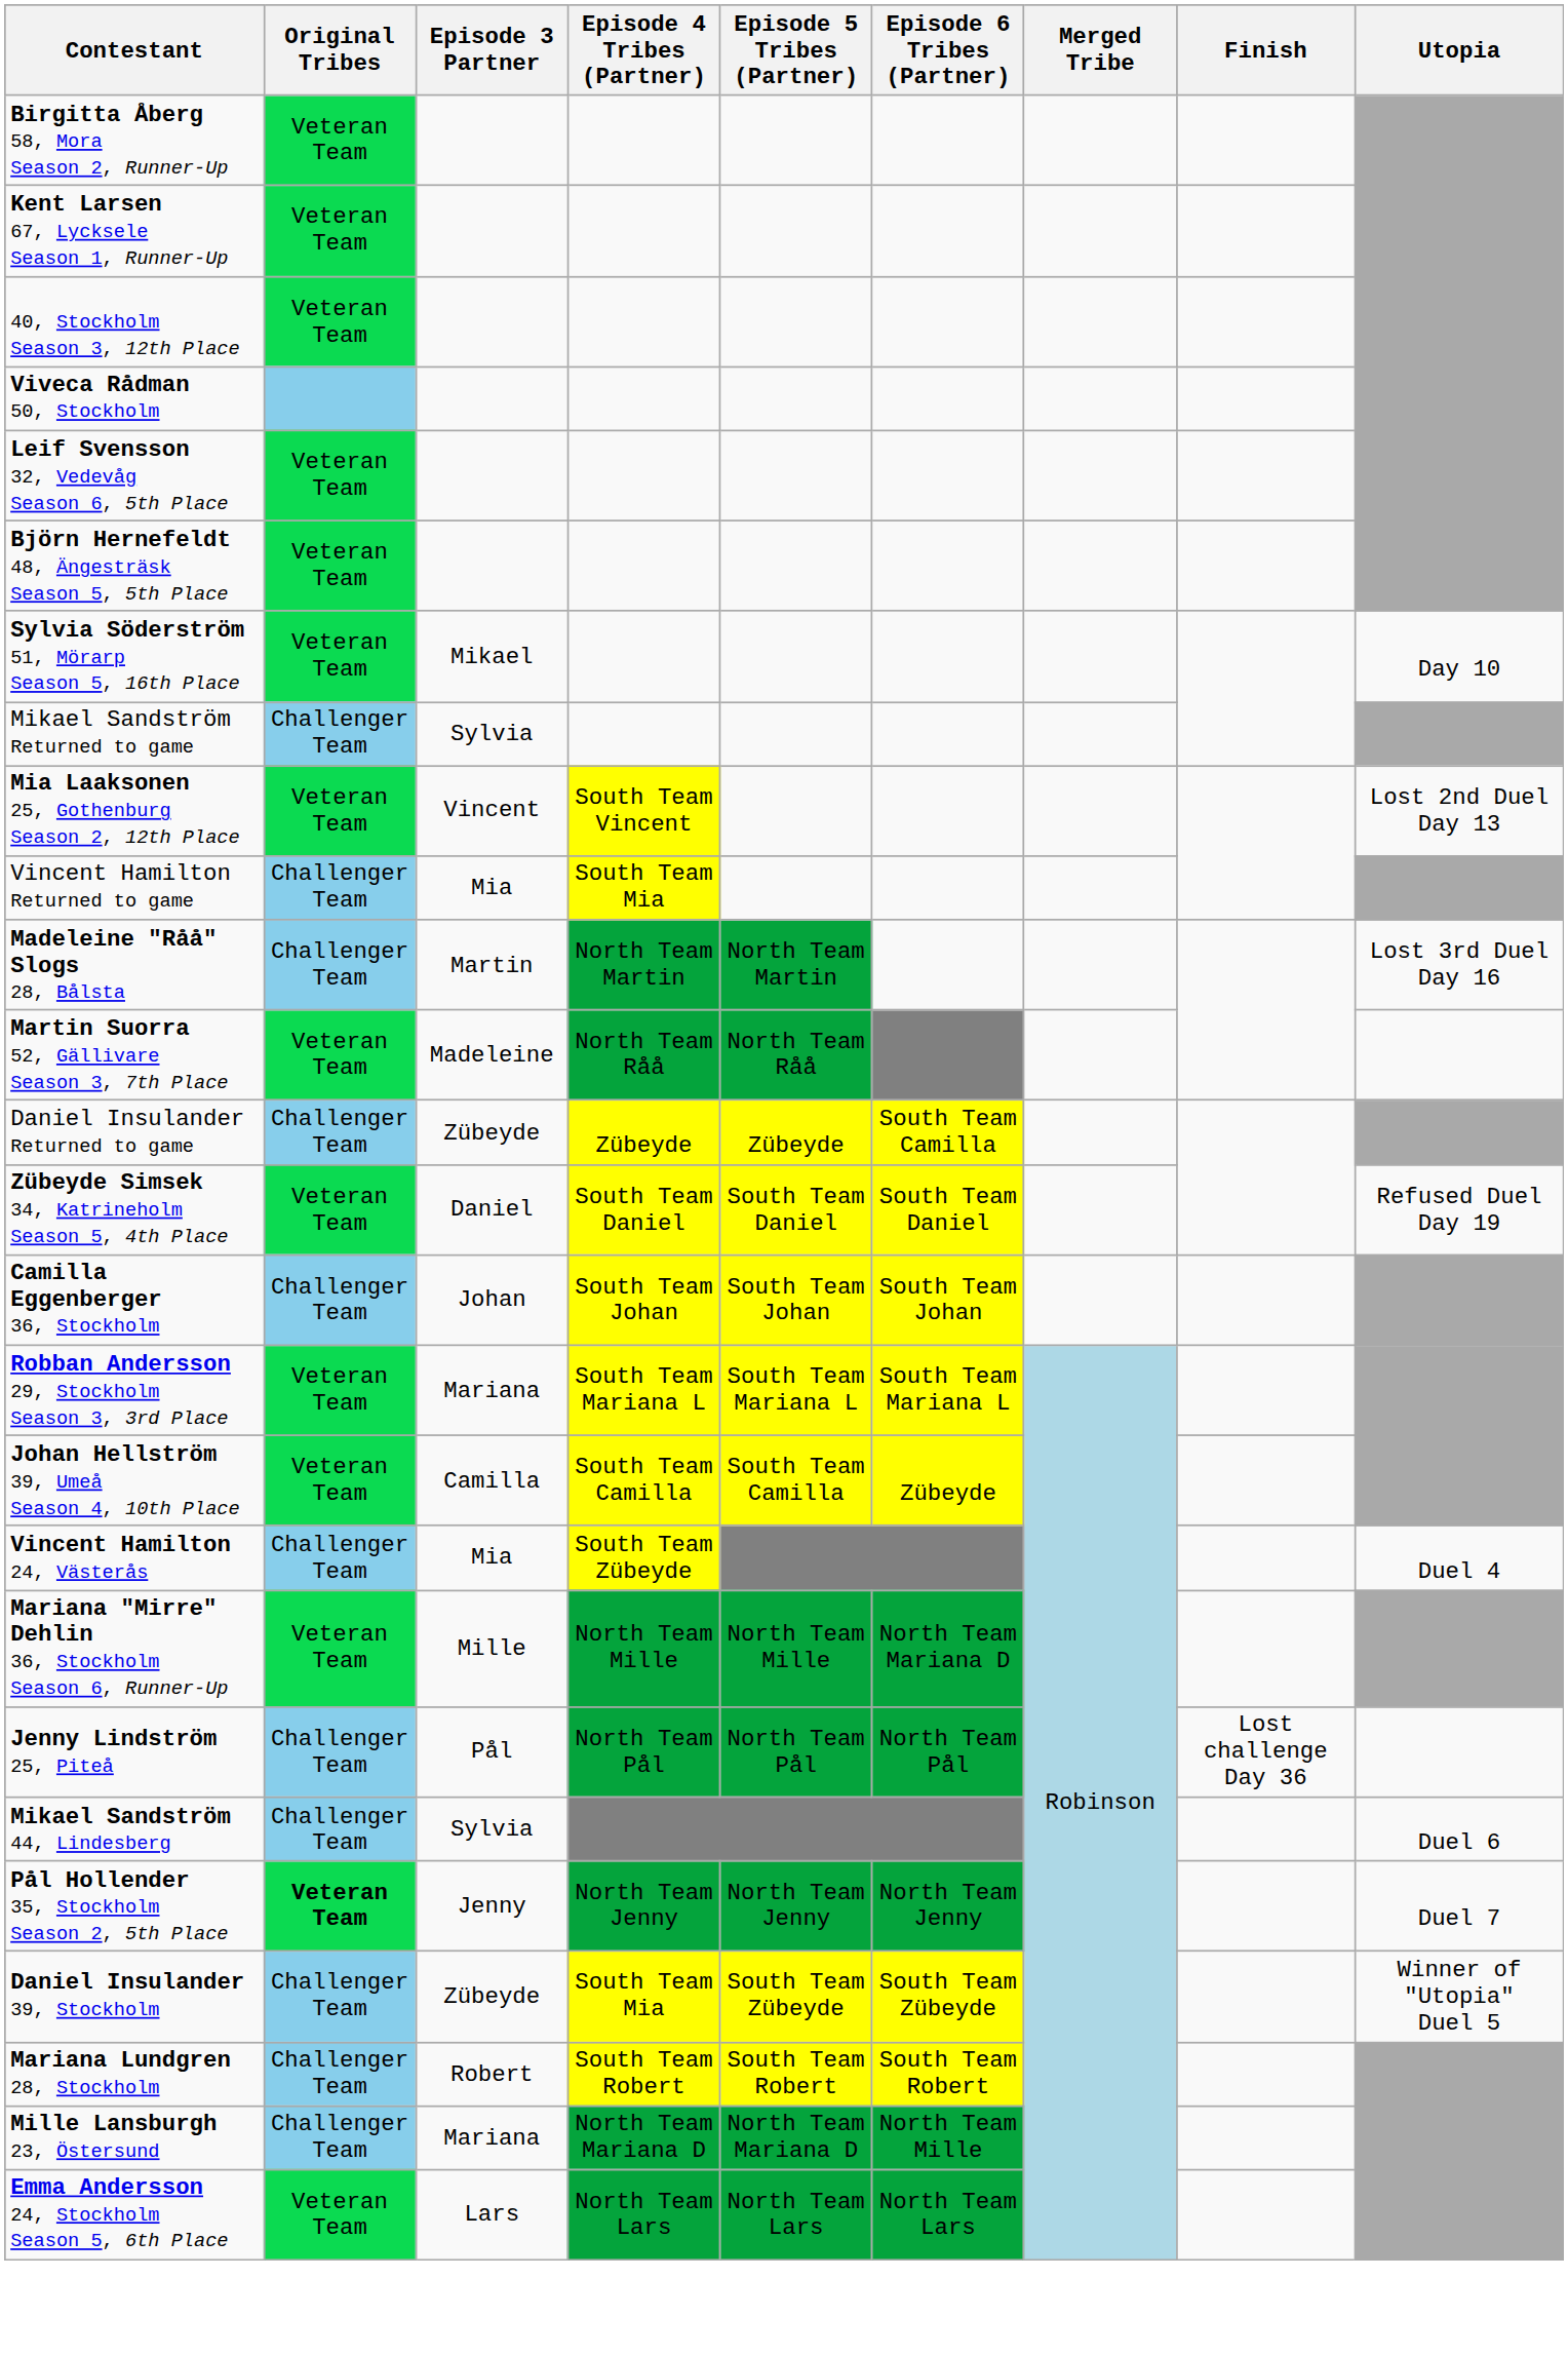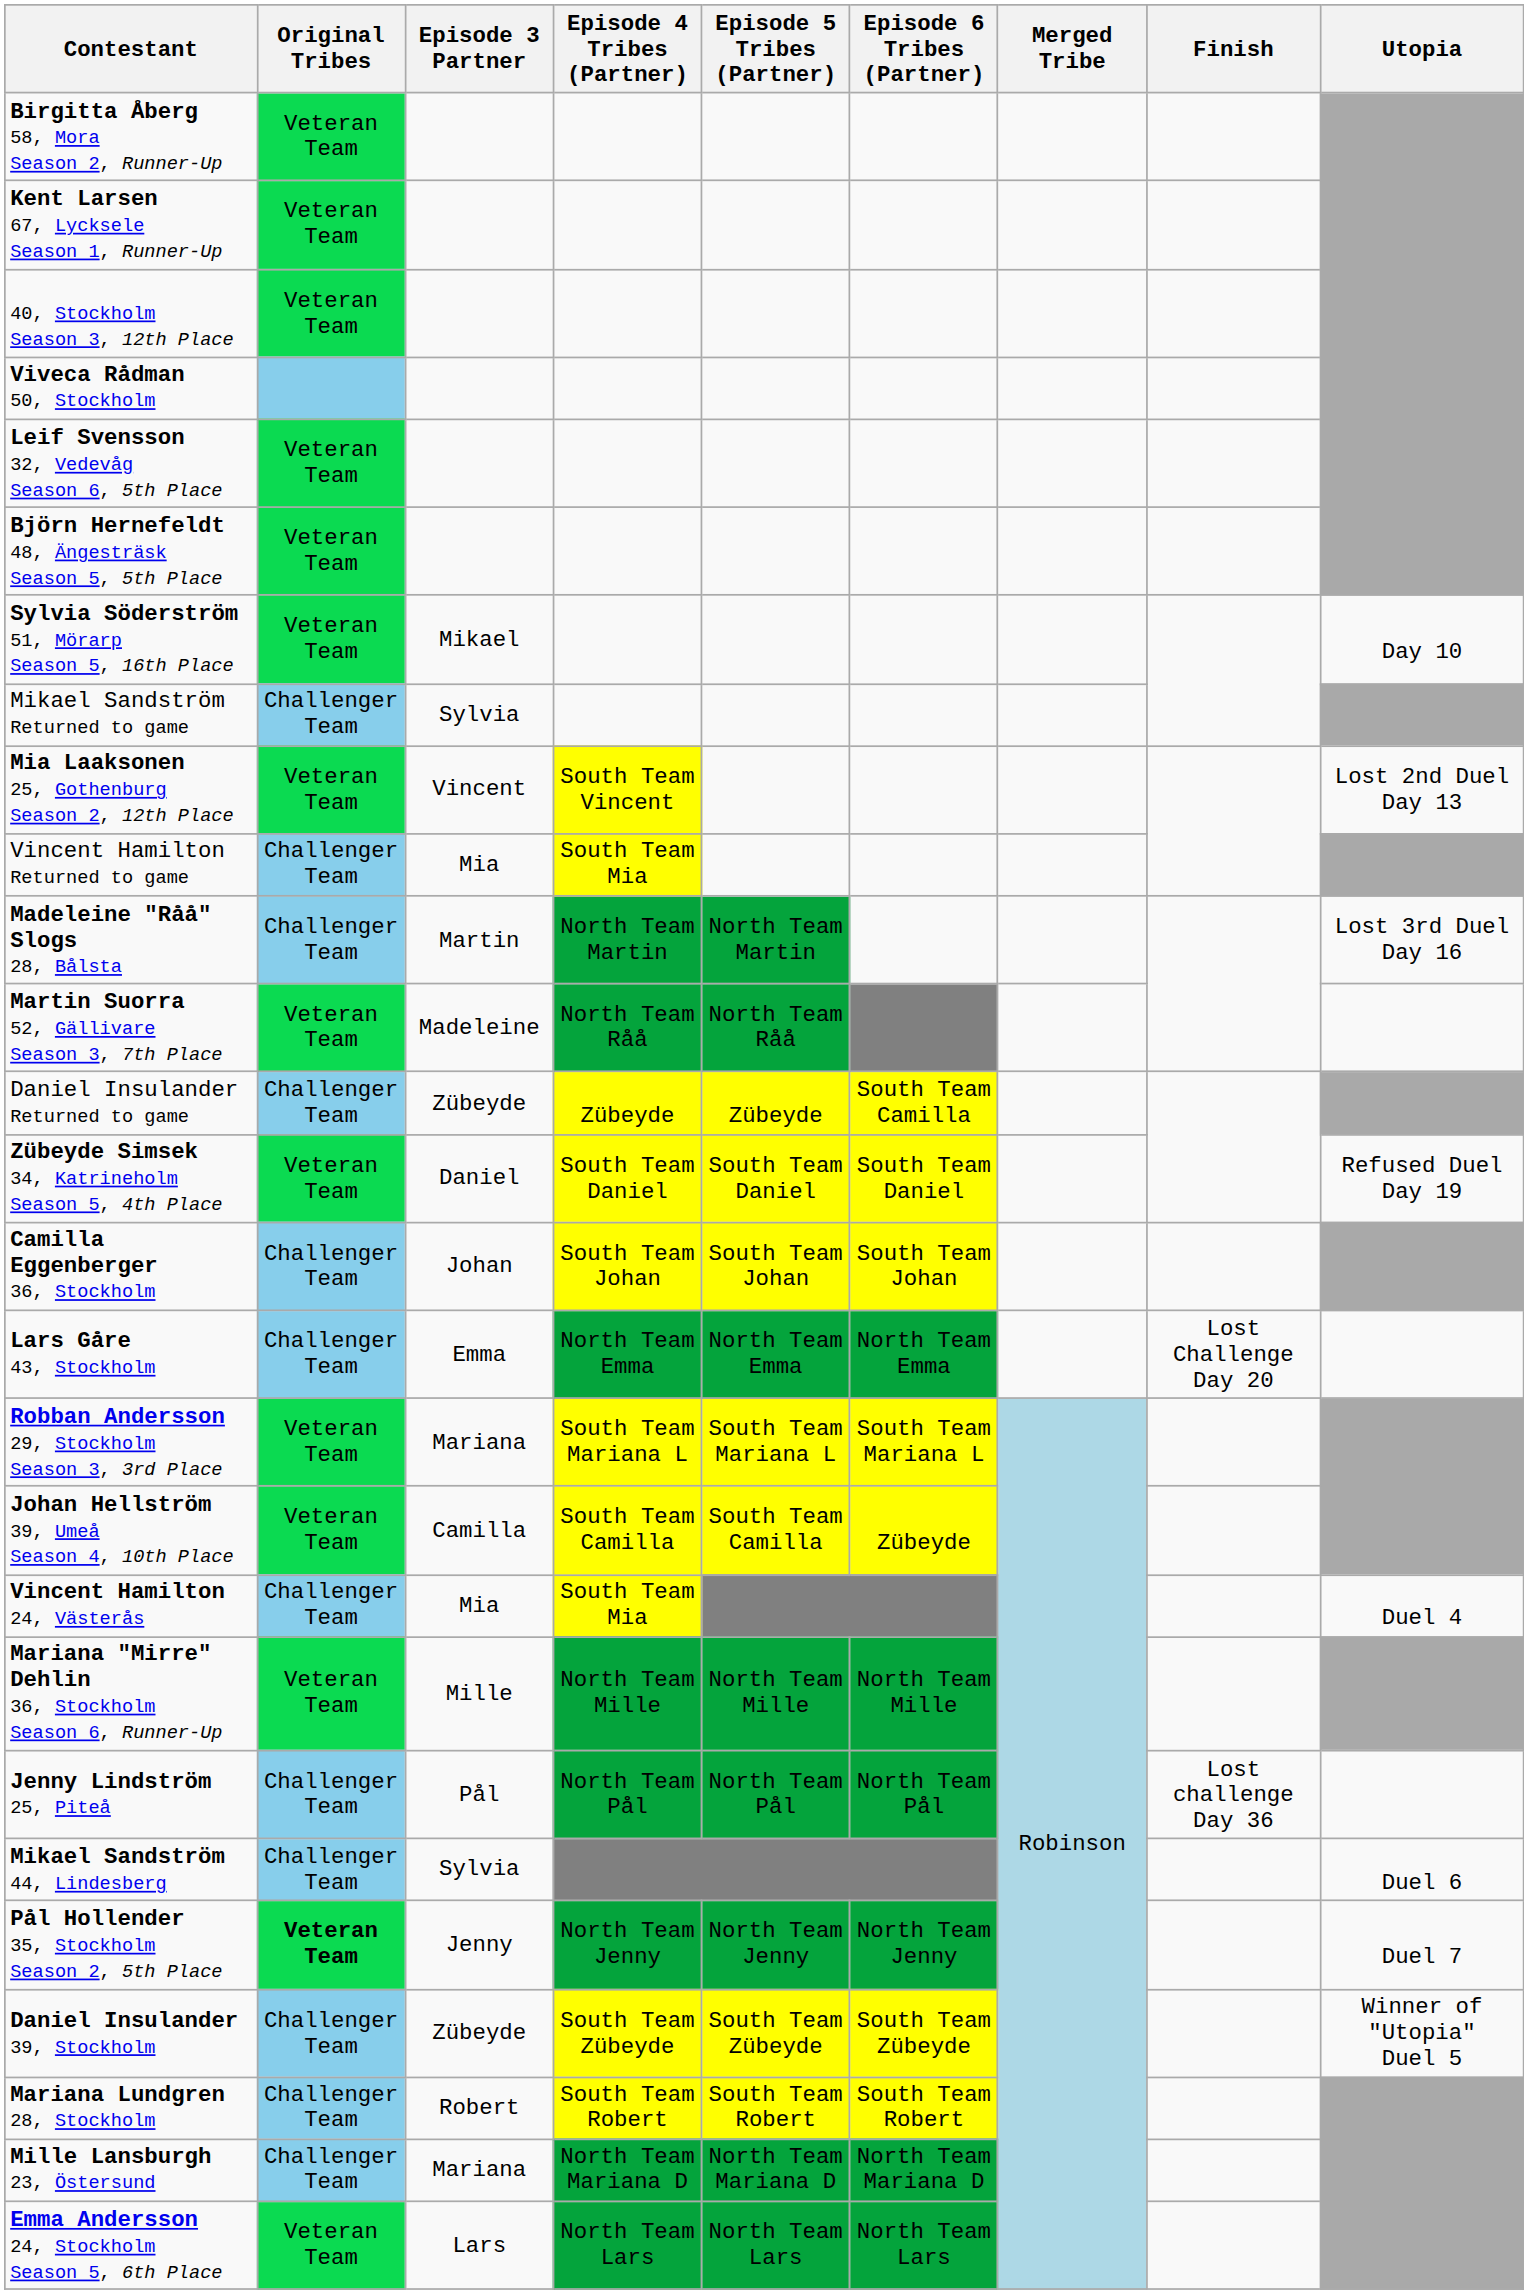+ row: Lars Gåre 43, Stockholm | Challenger Team | Emma | North Team Emma | North Team Emma | North Team Emma | Lost Challenge Day 20
Vincent Hamilton 24, Västerås | Episode 4 Tribes (Partner): South Team Zübeyde -> South Team Mia
Mariana "Mirre" Dehlin 36, Stockholm Season 6, Runner-Up | Episode 6 Tribes (Partner): North Team Mariana D -> North Team Mille
Daniel Insulander 39, Stockholm | Episode 4 Tribes (Partner): South Team Mia -> South Team Zübeyde
Mille Lansburgh 23, Östersund | Episode 6 Tribes (Partner): North Team Mille -> North Team Mariana D
